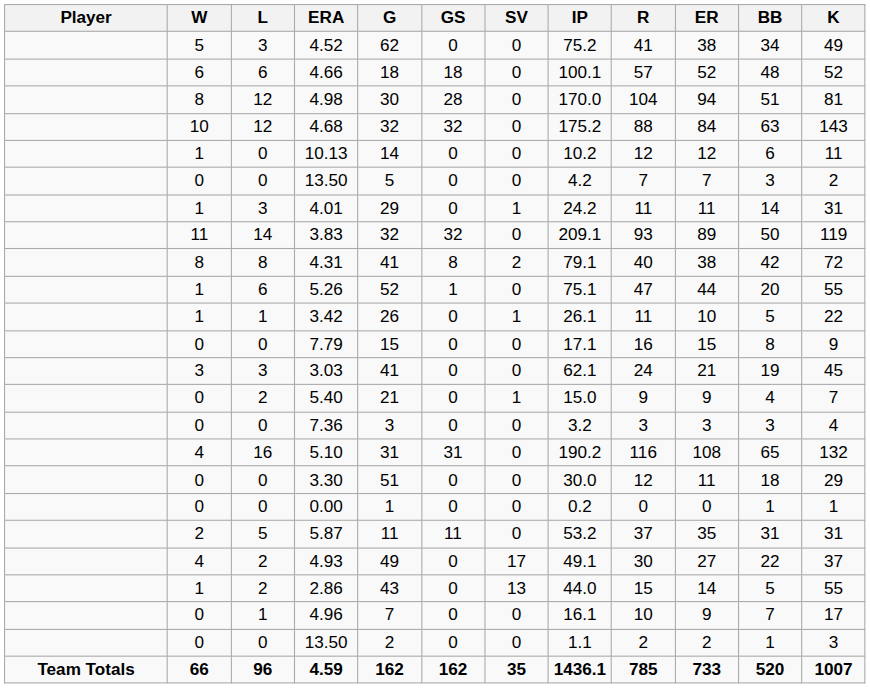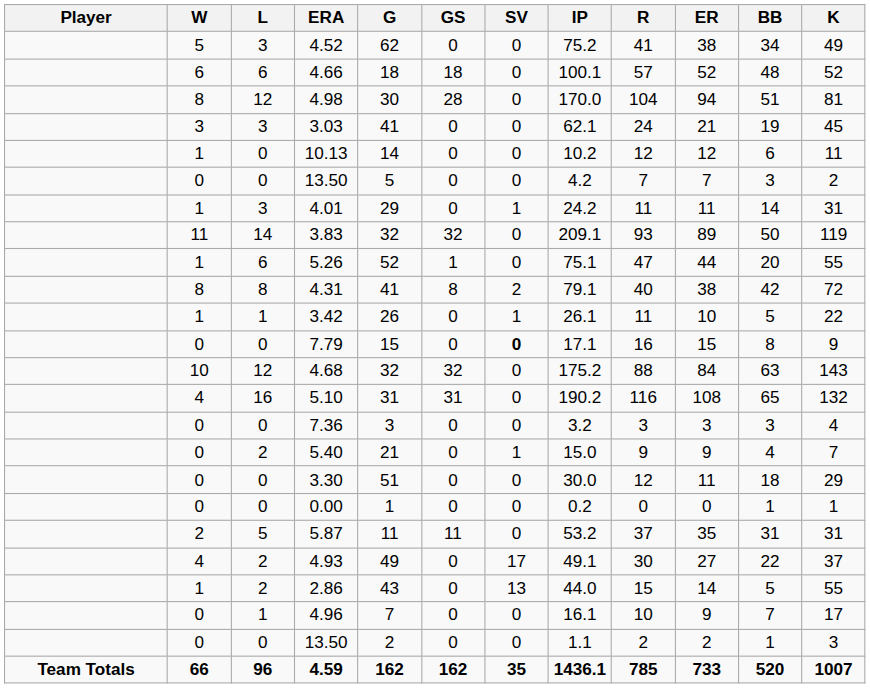rows swapped: 3.03 <-> 4.68
rows swapped: 5.26 <-> 4.31
7.79 | SV: normal -> bold
rows swapped: 5.40 <-> 5.10
